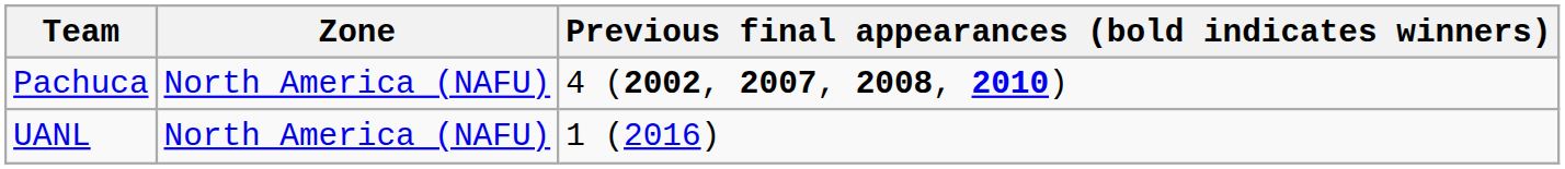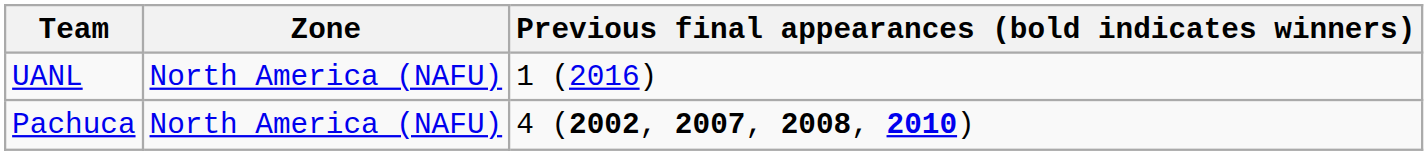rows swapped: UANL <-> Pachuca
